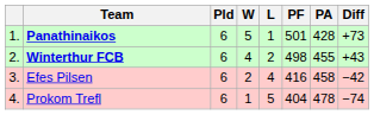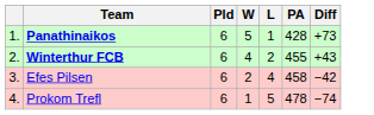- column: PF | 501 | 498 | 416 | 404
